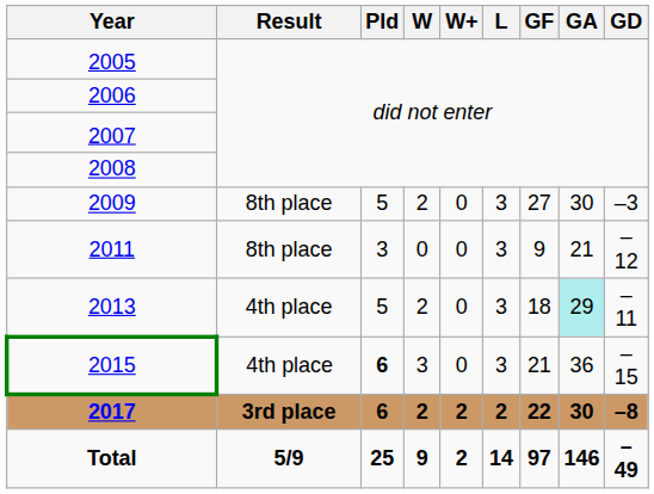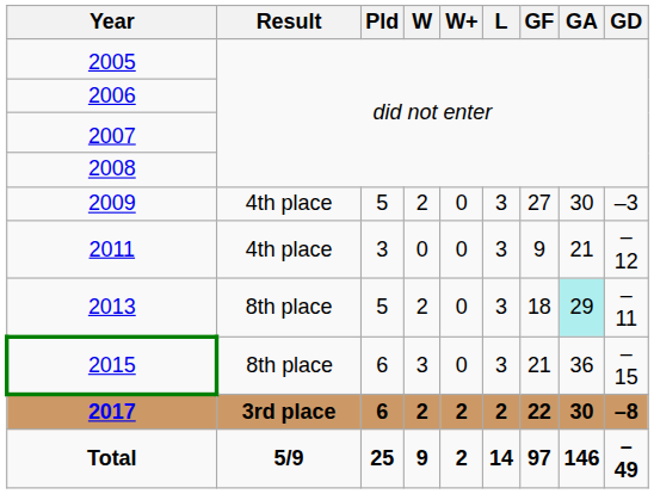2009 | Result: 8th place -> 4th place
2011 | Result: 8th place -> 4th place
2013 | Result: 4th place -> 8th place
2015 | Result: 4th place -> 8th place
2015 | Pld: bold -> normal
